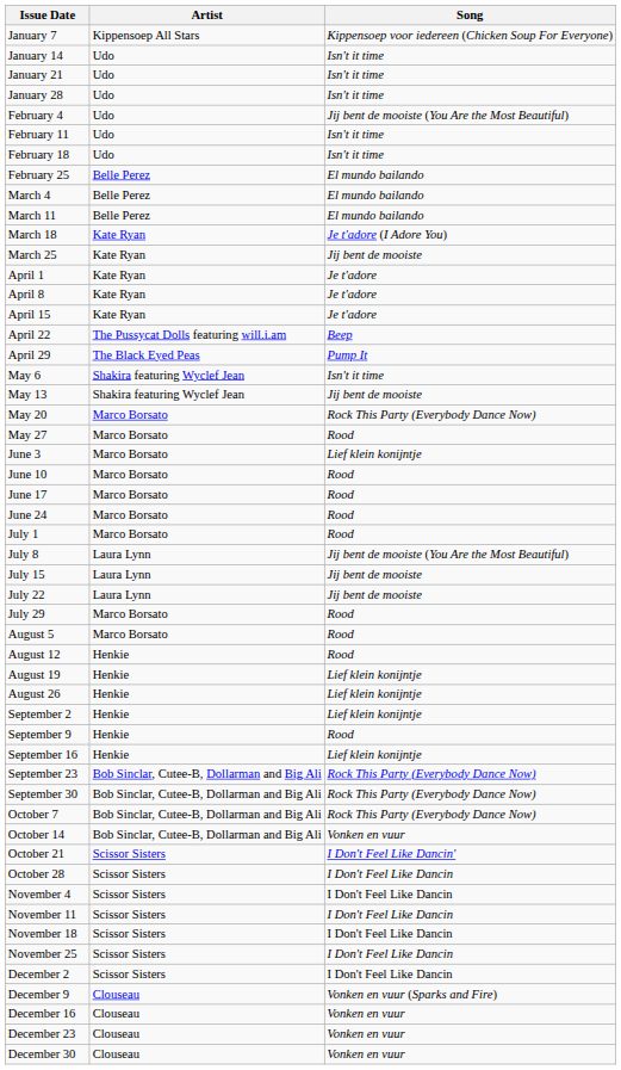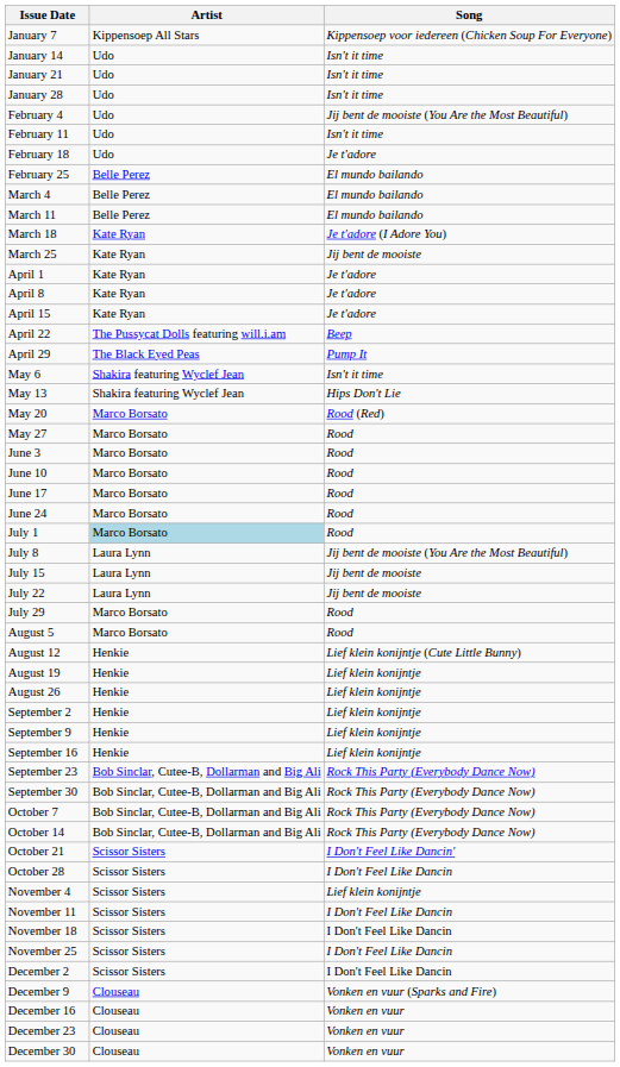February 18 | Song: Isn't it time -> Je t'adore
May 13 | Song: Jij bent de mooiste -> Hips Don't Lie
May 20 | Song: Rock This Party (Everybody Dance Now) -> Rood (Red)
June 3 | Song: Lief klein konijntje -> Rood
July 1 | Artist: no background -> lightblue background
August 12 | Song: Rood -> Lief klein konijntje (Cute Little Bunny)
September 9 | Song: Rood -> Lief klein konijntje
October 14 | Song: Vonken en vuur -> Rock This Party (Everybody Dance Now)
November 4 | Song: I Don't Feel Like Dancin -> Lief klein konijntje
